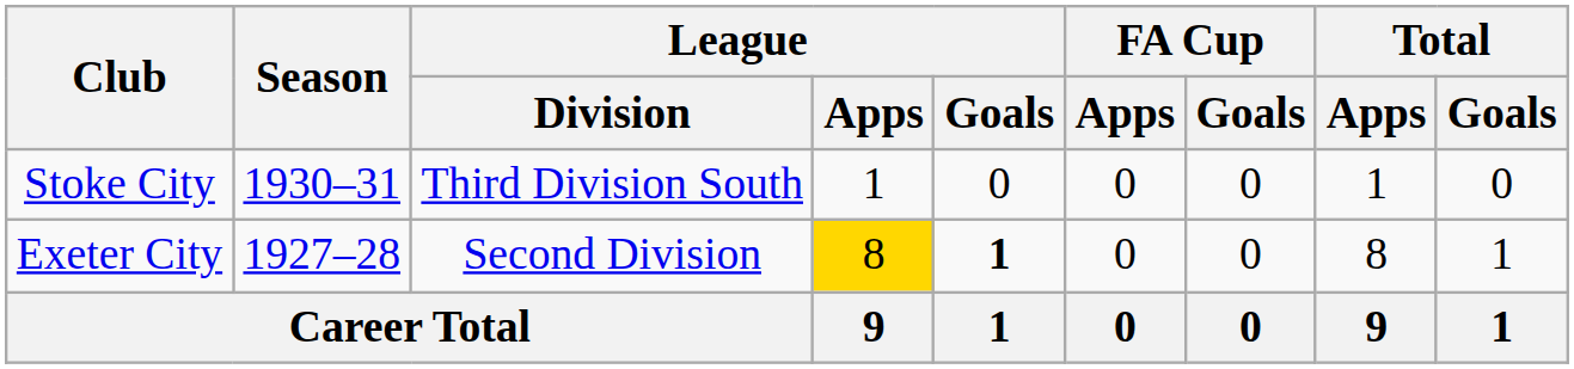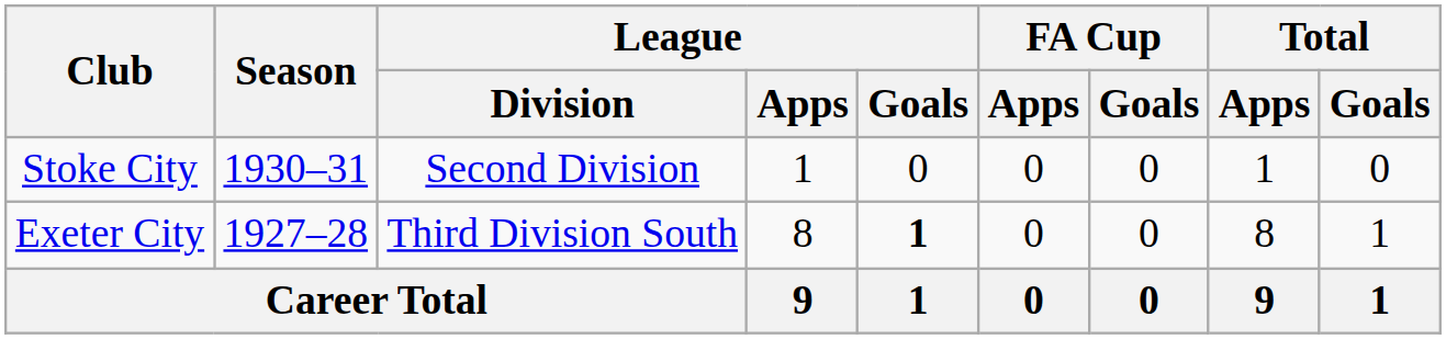Stoke City | League / Division: Third Division South -> Second Division
Exeter City | League / Division: Second Division -> Third Division South
Exeter City | League / Apps: gold background -> no background
